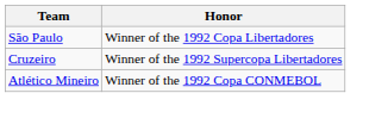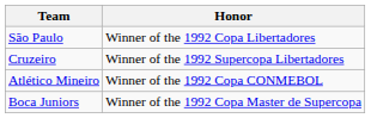+ row: Boca Juniors | Winner of the 1992 Copa Master de Supercopa
